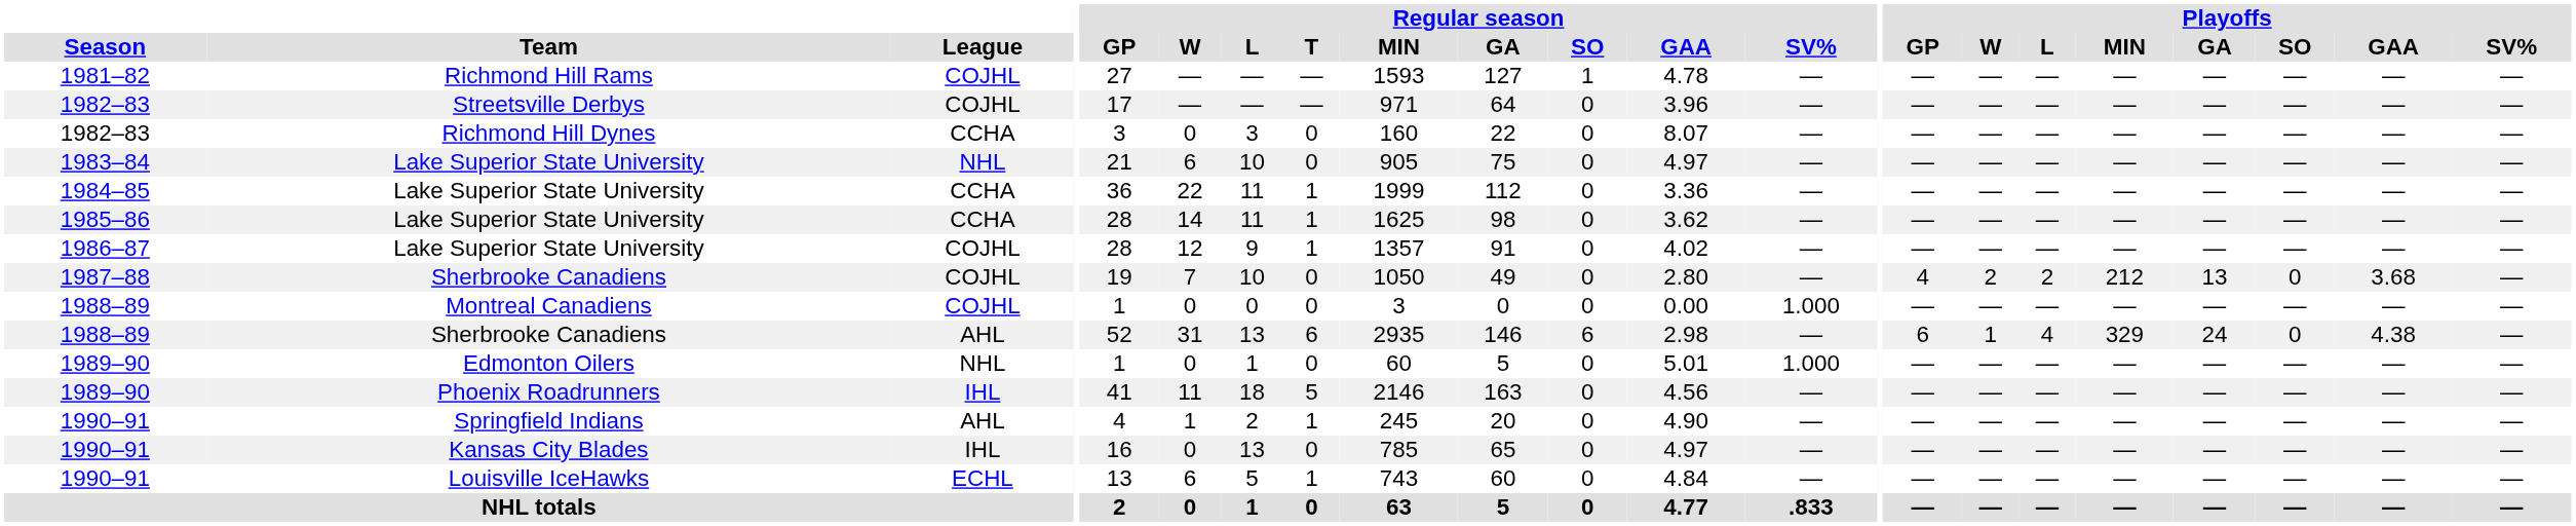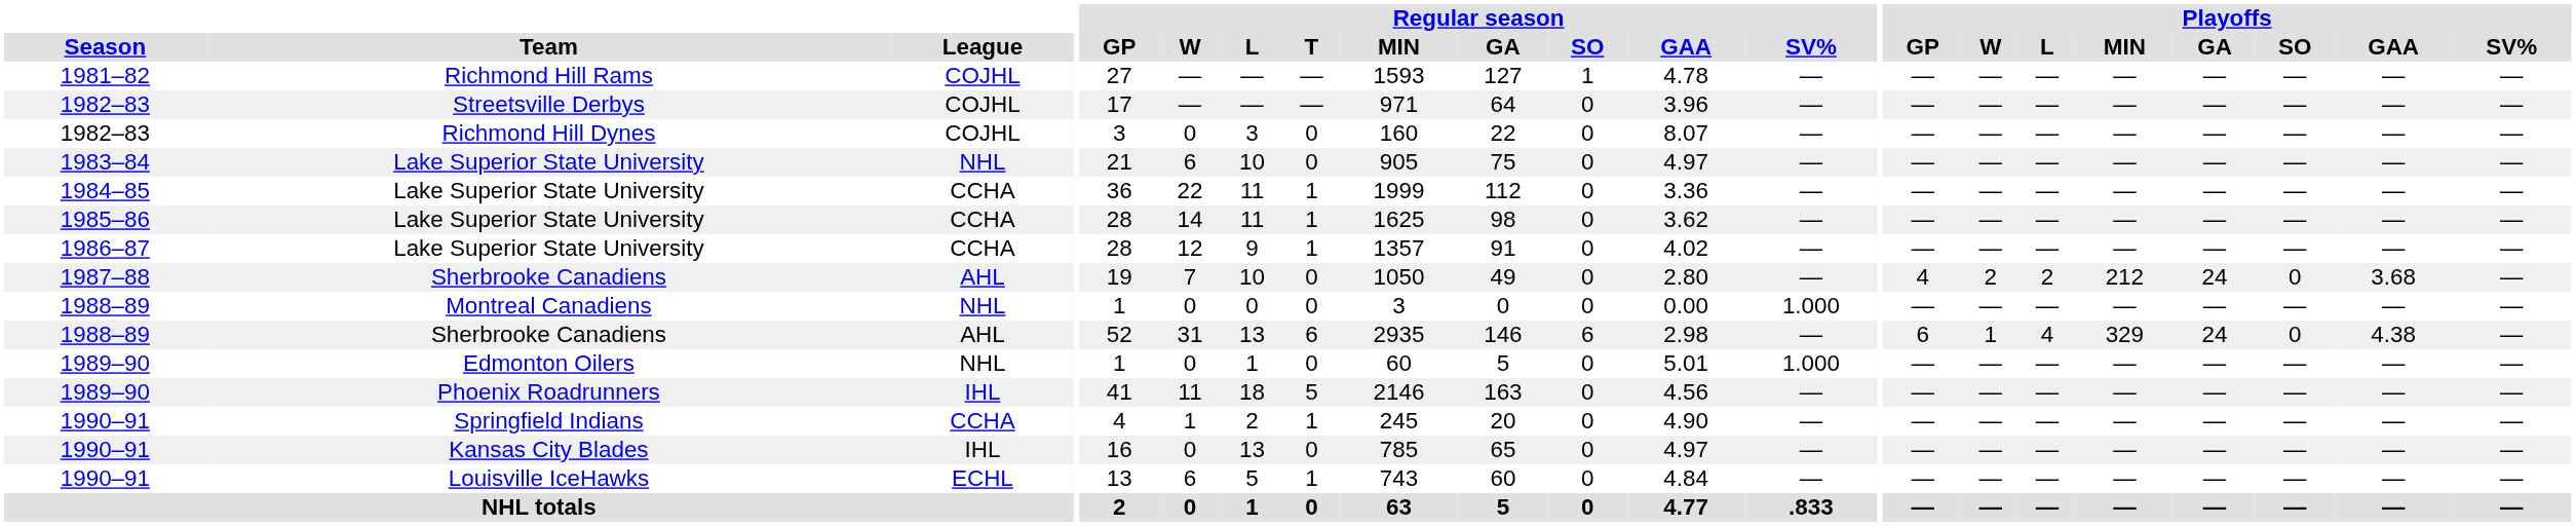Richmond Hill Dynes | League: CCHA -> COJHL
1986–87 / Lake Superior State University | League: COJHL -> CCHA
1987–88 / Sherbrooke Canadiens | League: COJHL -> AHL
1987–88 / Sherbrooke Canadiens | Playoffs / GA: 13 -> 24
Montreal Canadiens | League: COJHL -> NHL
Springfield Indians | League: AHL -> CCHA
